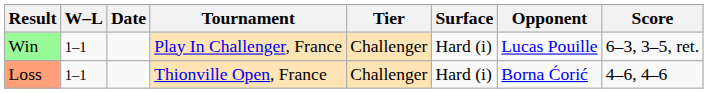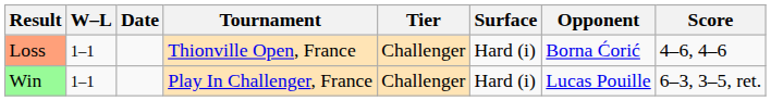rows swapped: Win <-> Loss
